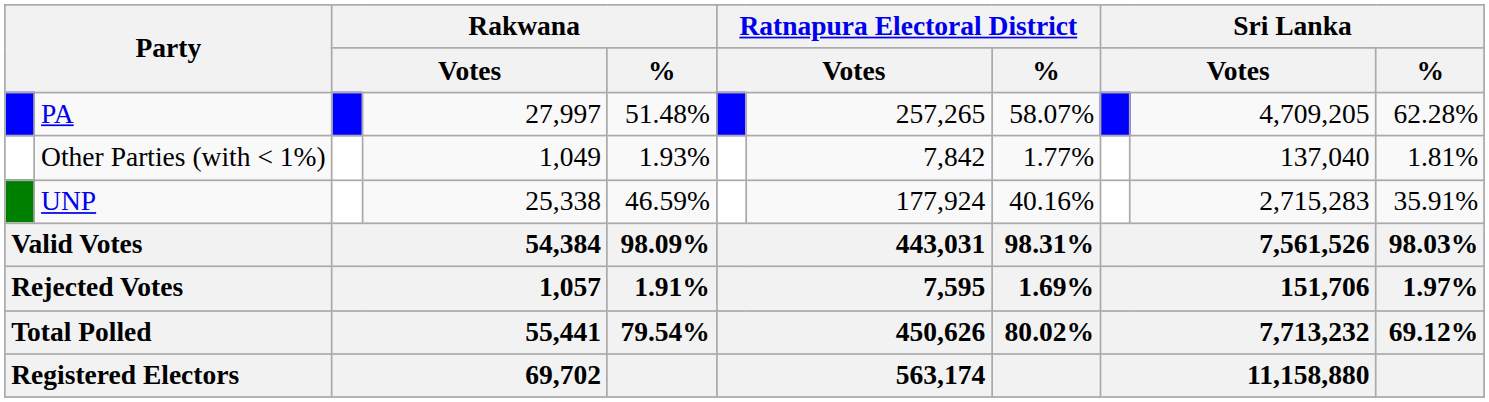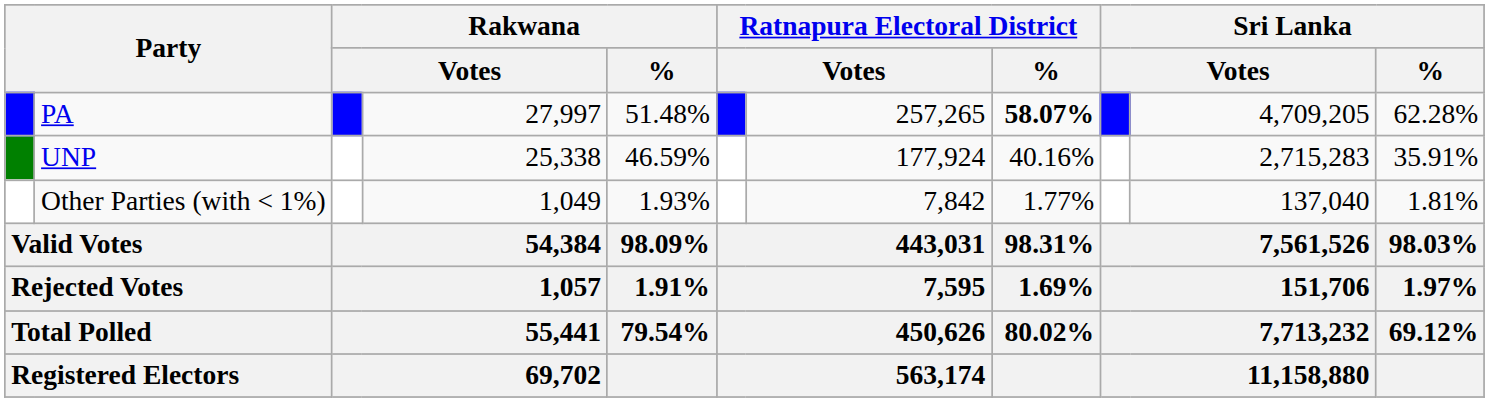PA | Ratnapura Electoral District / %: normal -> bold
rows swapped: UNP <-> Other Parties (with < 1%)
